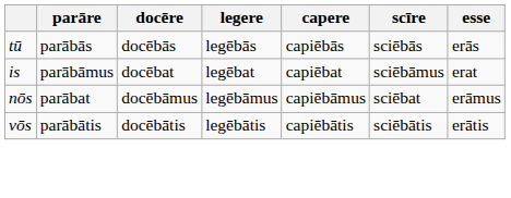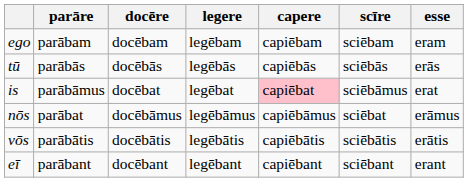+ row: ego | parābam | docēbam | legēbam | capiēbam | sciēbam | eram
is | capere: no background -> pink background
+ row: eī | parābant | docēbant | legēbant | capiēbant | sciēbant | erant
